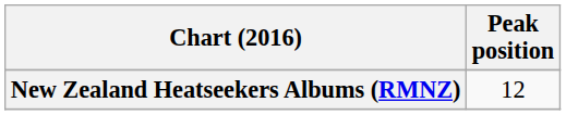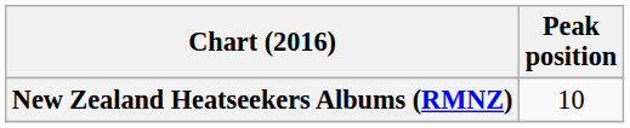New Zealand Heatseekers Albums (RMNZ) | Peak position: 12 -> 10
